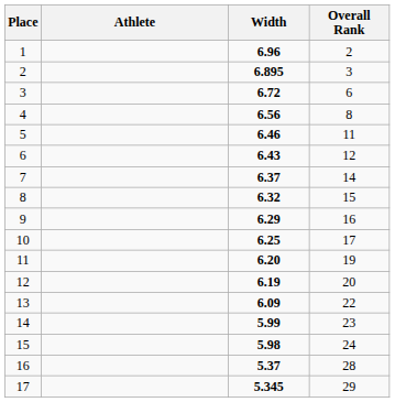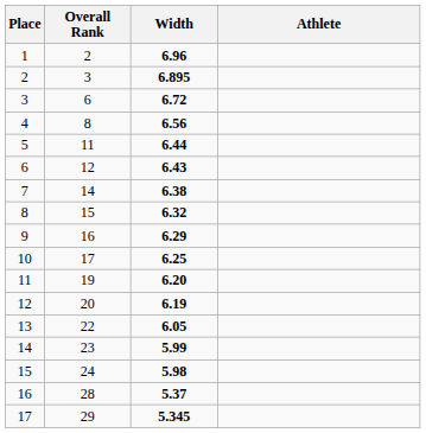columns swapped: Athlete <-> Overall Rank
5 | Width: 6.46 -> 6.44
7 | Width: 6.37 -> 6.38
13 | Width: 6.09 -> 6.05
